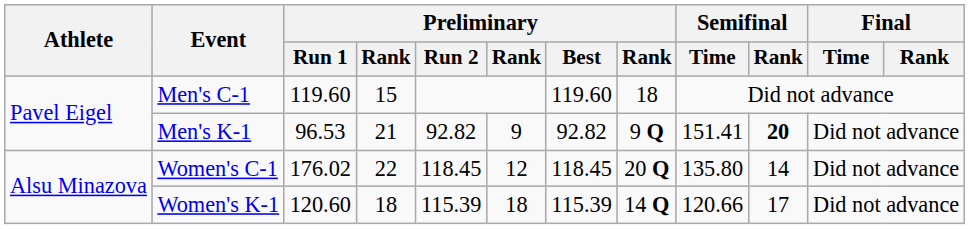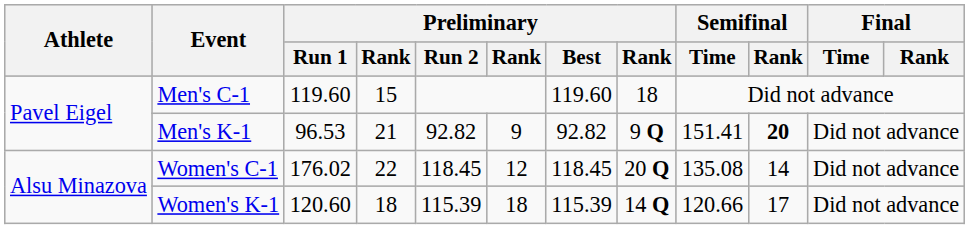Women's C-1 | Semifinal / Time: 135.80 -> 135.08
